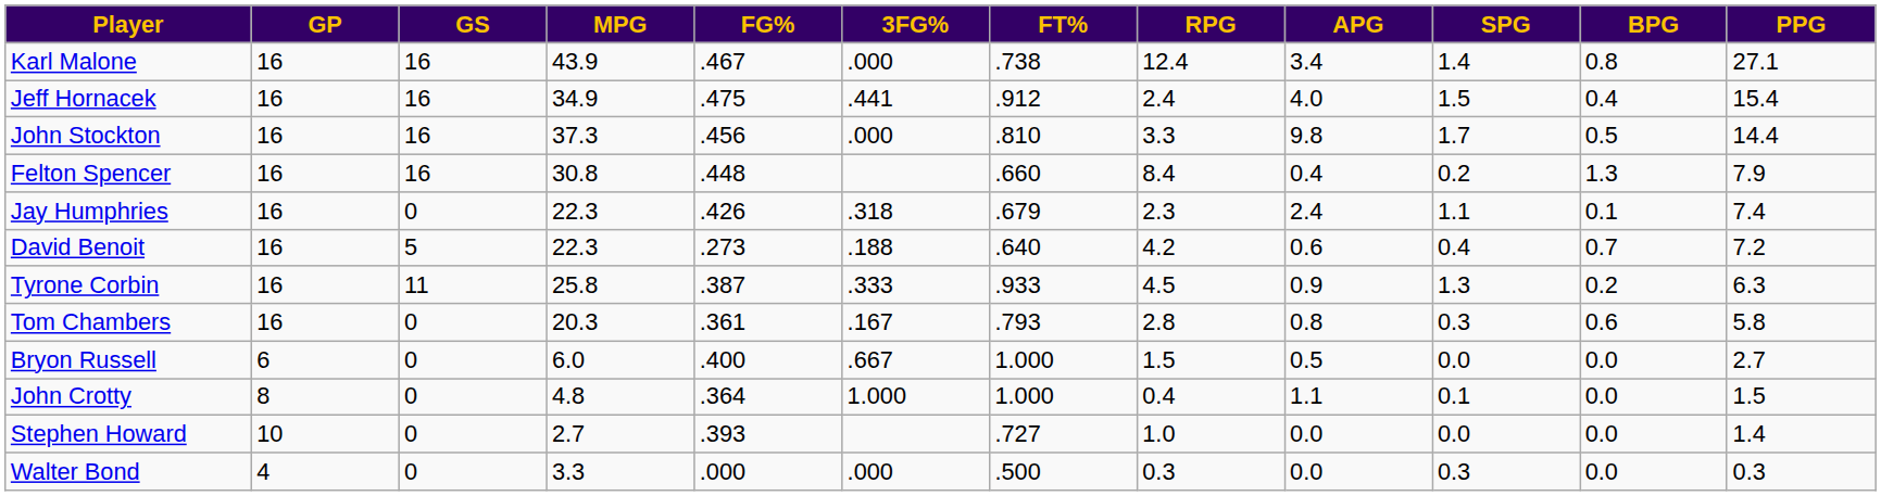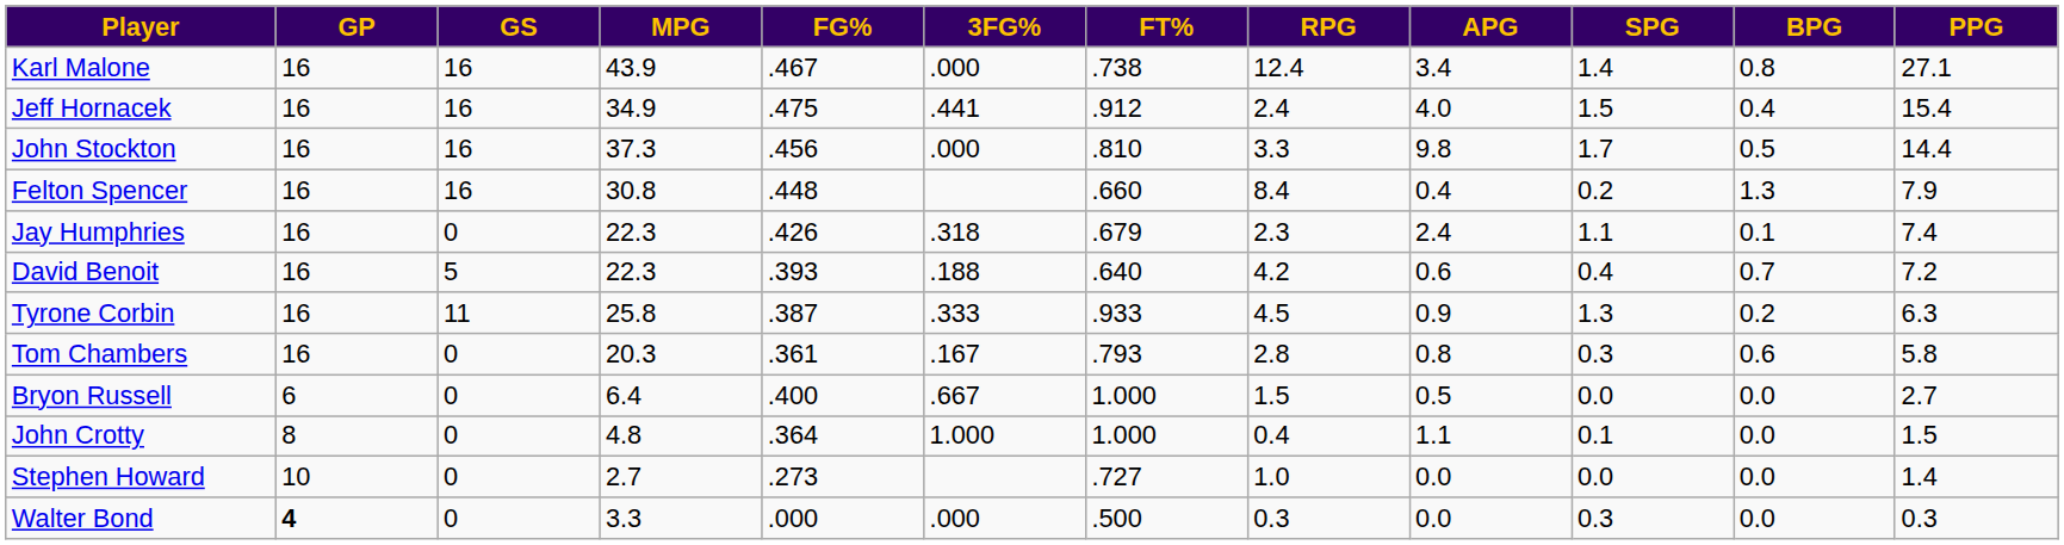David Benoit | FG%: .273 -> .393
Bryon Russell | MPG: 6.0 -> 6.4
Stephen Howard | FG%: .393 -> .273
Walter Bond | GP: normal -> bold
